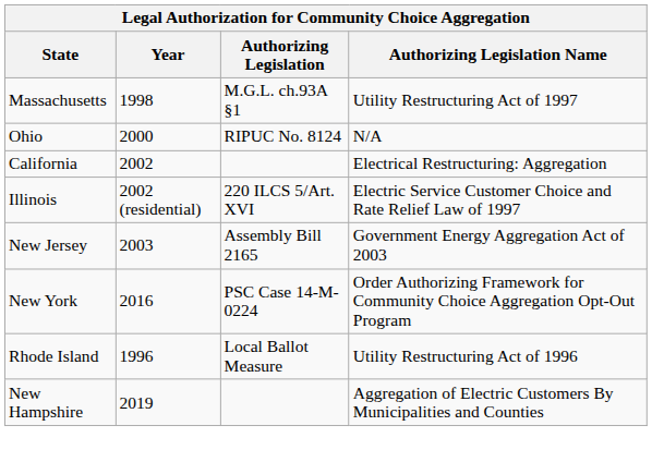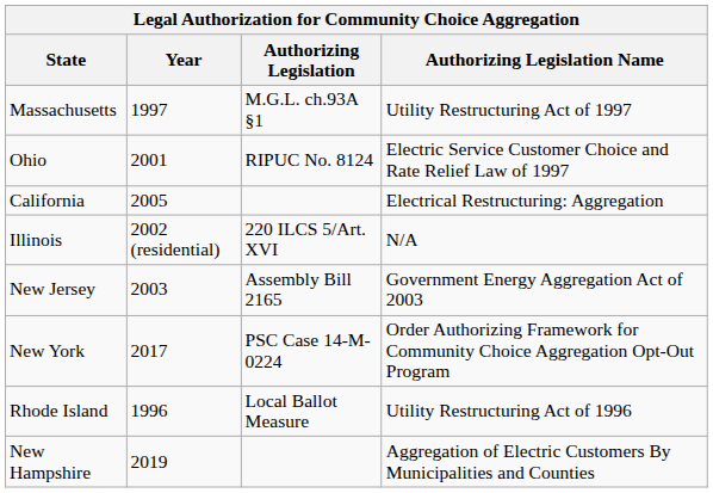Massachusetts | Year: 1998 -> 1997
Ohio | Year: 2000 -> 2001
Ohio | Authorizing Legislation Name: N/A -> Electric Service Customer Choice and Rate Relief Law of 1997
California | Year: 2002 -> 2005
Illinois | Authorizing Legislation Name: Electric Service Customer Choice and Rate Relief Law of 1997 -> N/A
New York | Year: 2016 -> 2017
